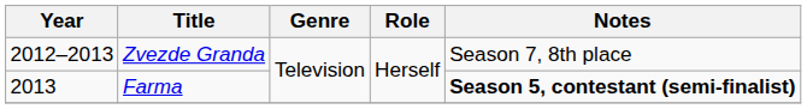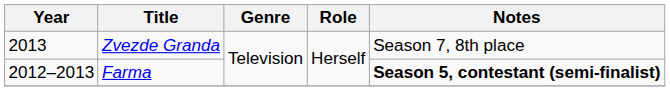Zvezde Granda | Year: 2012–2013 -> 2013
Farma | Year: 2013 -> 2012–2013
